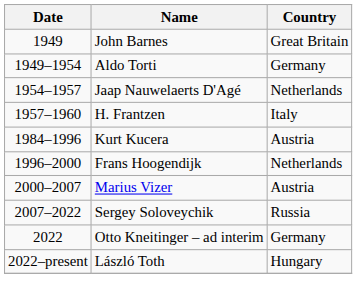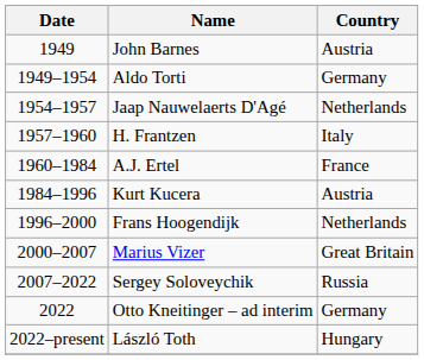John Barnes | Country: Great Britain -> Austria
+ row: 1960–1984 | A.J. Ertel | France
Marius Vizer | Country: Austria -> Great Britain
